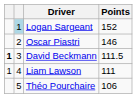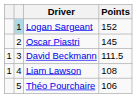Oscar Piastri | Points: 146 -> 145
David Beckmann | column 1: bold -> normal
Liam Lawson | Points: 111 -> 108
